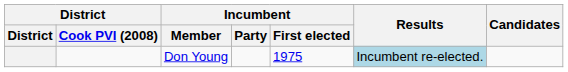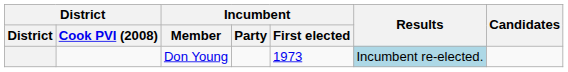Don Young | Incumbent / First elected: 1975 -> 1973
